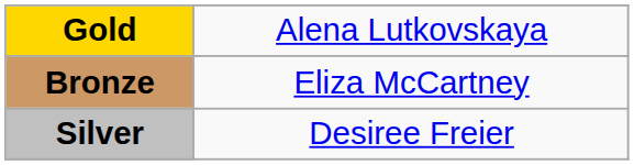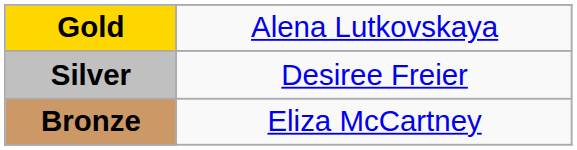rows swapped: Silver <-> Bronze
